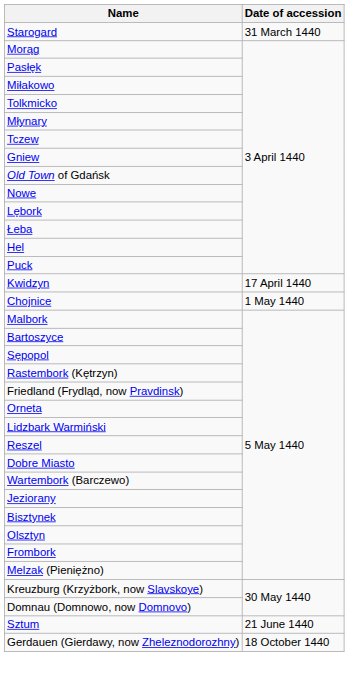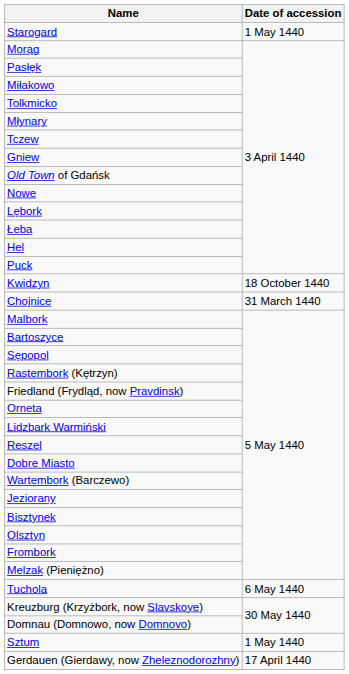Starogard | Date of accession: 31 March 1440 -> 1 May 1440
Kwidzyn | Date of accession: 17 April 1440 -> 18 October 1440
Chojnice | Date of accession: 1 May 1440 -> 31 March 1440
+ row: Tuchola | 6 May 1440
Sztum | Date of accession: 21 June 1440 -> 1 May 1440
Gerdauen (Gierdawy, now Zheleznodorozhny) | Date of accession: 18 October 1440 -> 17 April 1440
